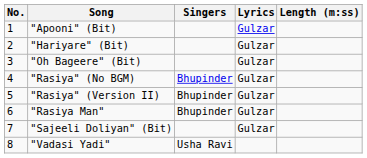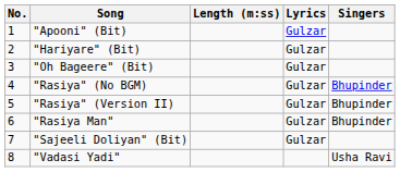columns swapped: Singers <-> Length (m:ss)
